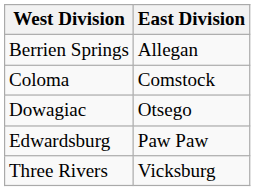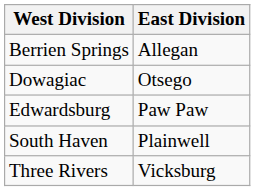- row: Coloma | Comstock
+ row: South Haven | Plainwell
